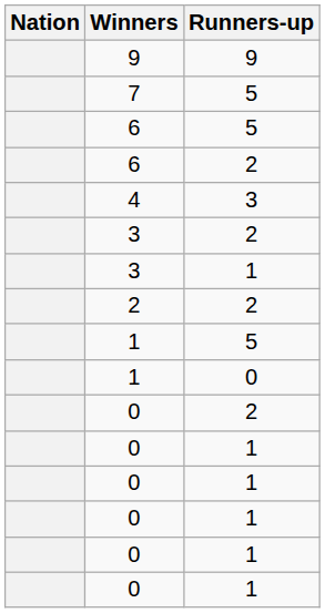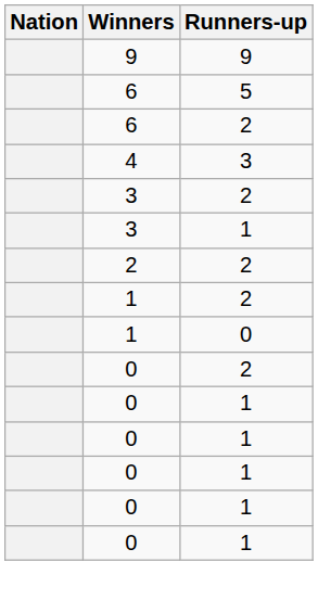- row: 7 | 5
- row: 1 | 5
+ row: 1 | 2
